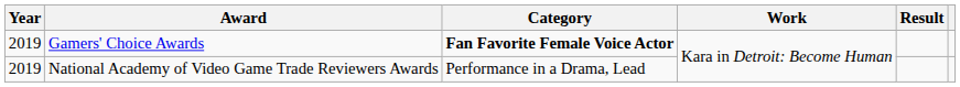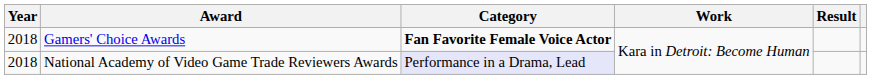Gamers' Choice Awards | Year: 2019 -> 2018
National Academy of Video Game Trade Reviewers Awards | Year: 2019 -> 2018
National Academy of Video Game Trade Reviewers Awards | Category: no background -> lavender background
